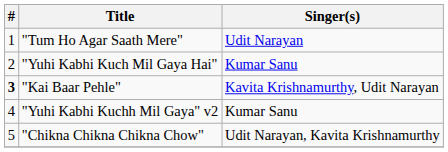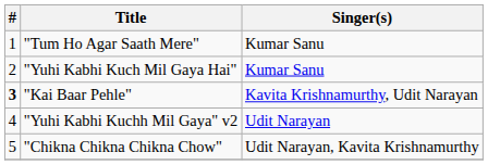"Tum Ho Agar Saath Mere" | Singer(s): Udit Narayan -> Kumar Sanu
"Yuhi Kabhi Kuchh Mil Gaya" v2 | Singer(s): Kumar Sanu -> Udit Narayan
